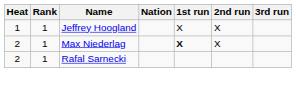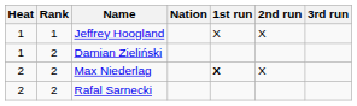+ row: 1 | 2 | Damian Zieliński
Max Niederlag | Rank: 1 -> 2
Rafal Sarnecki | Rank: 1 -> 2
